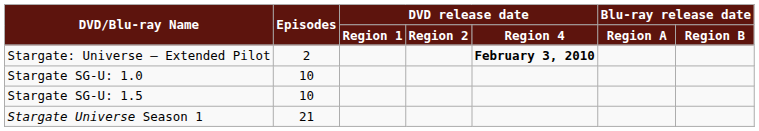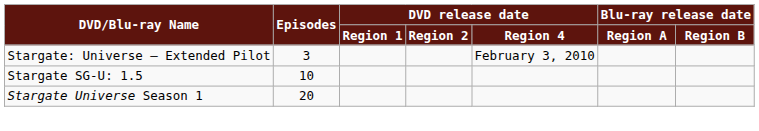Stargate: Universe – Extended Pilot | Episodes: 2 -> 3
Stargate: Universe – Extended Pilot | DVD release date / Region 4: bold -> normal
- row: Stargate SG-U: 1.0 | 10
Stargate Universe Season 1 | Episodes: 21 -> 20
